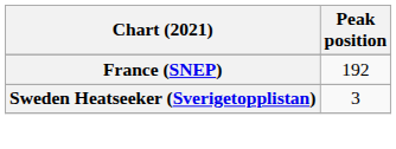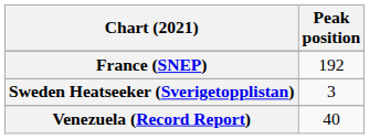+ row: Venezuela (Record Report) | 40
